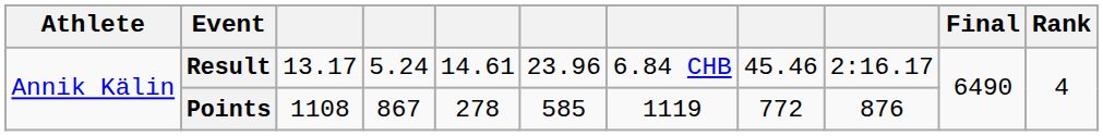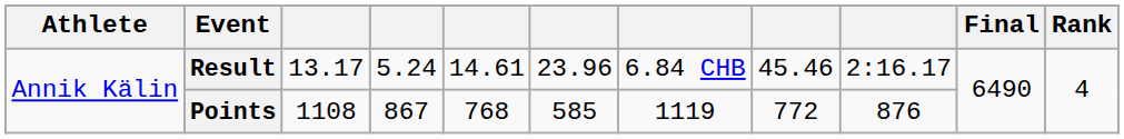Points | column 5: 278 -> 768
